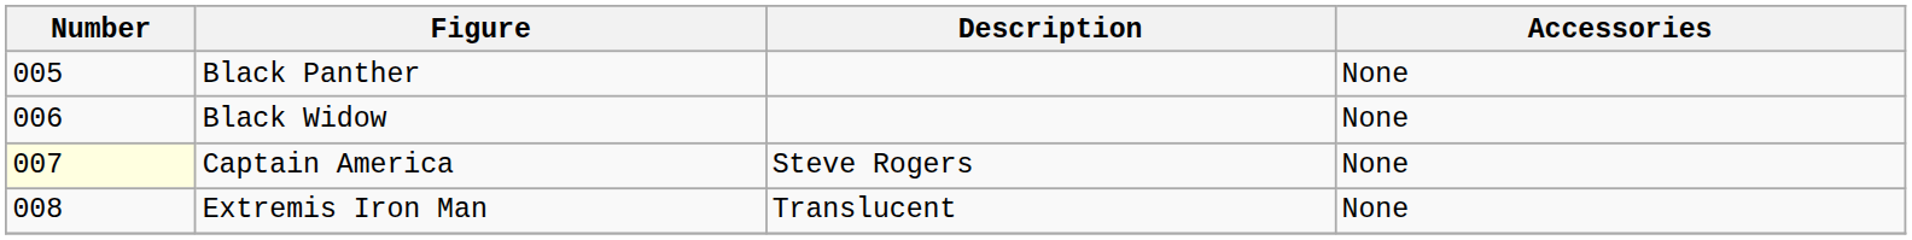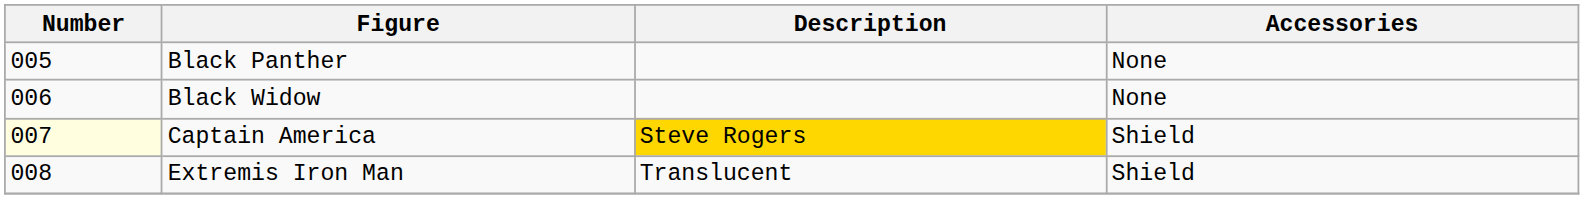Captain America | Description: no background -> gold background
Captain America | Accessories: None -> Shield
Extremis Iron Man | Accessories: None -> Shield
